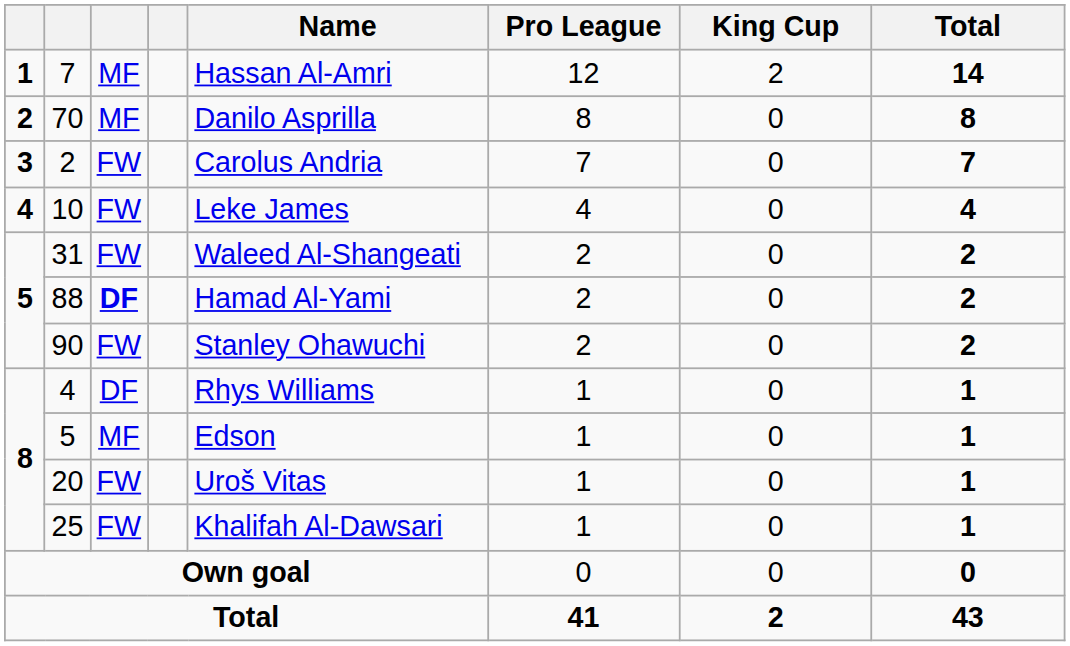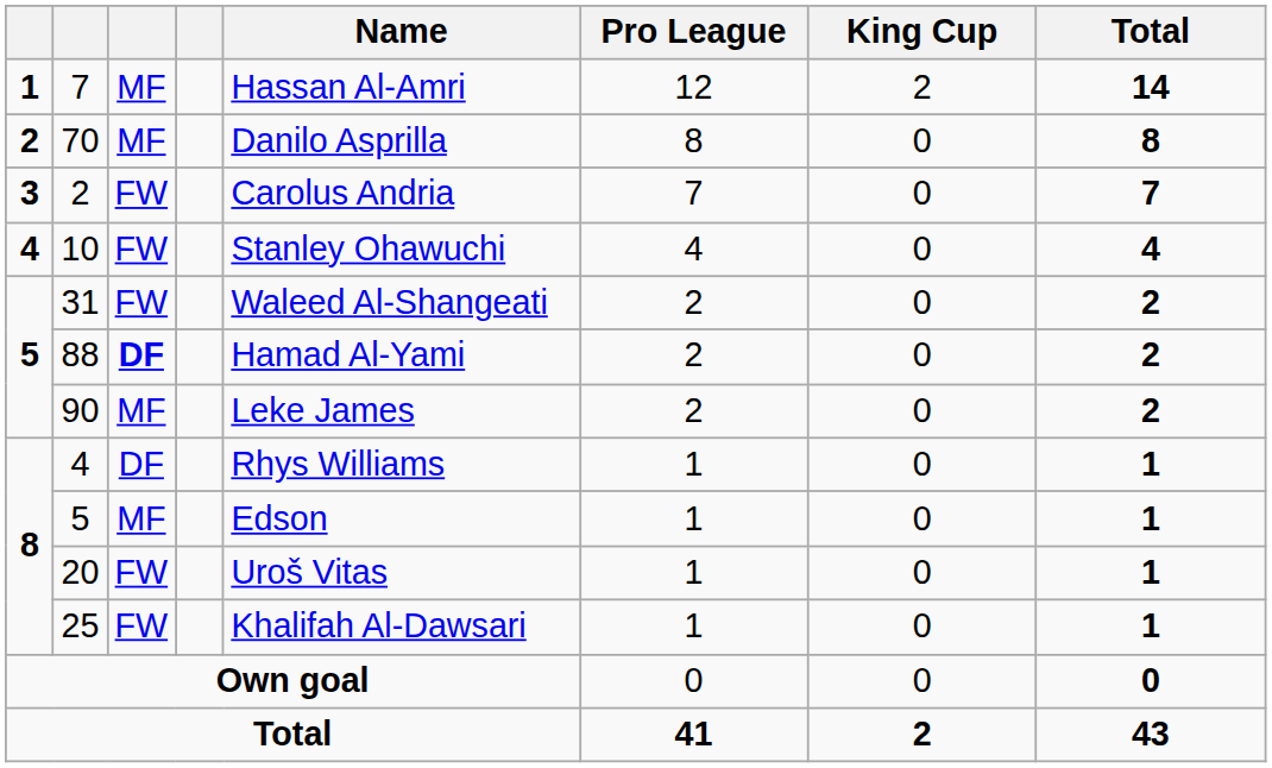10 | Name: Leke James -> Stanley Ohawuchi
90 | column 3: FW -> MF
90 | Name: Stanley Ohawuchi -> Leke James
